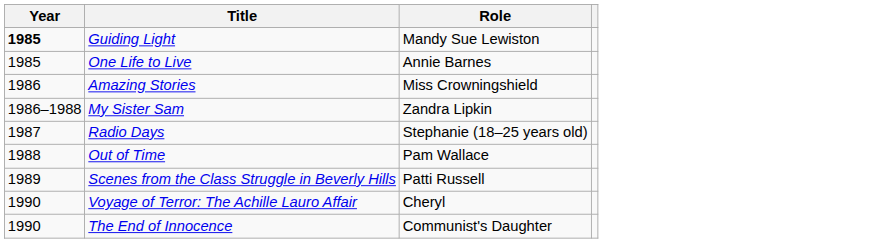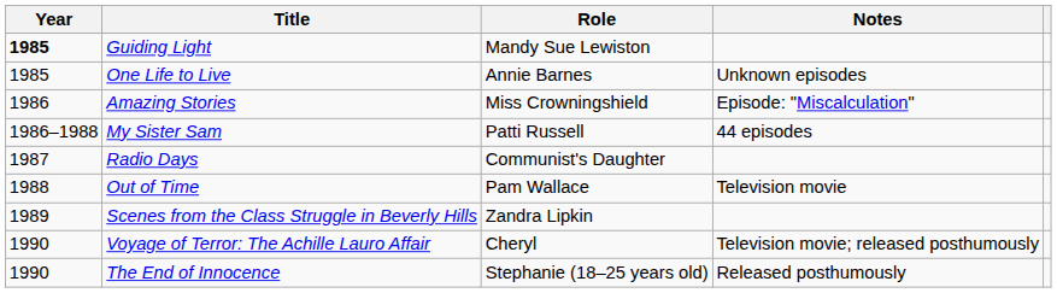+ column: Notes | Unknown episodes | Episode: "Miscalculation" | 44 episodes | Television movie | Television movie; released posthumously | Released posthumously
My Sister Sam | Role: Zandra Lipkin -> Patti Russell
Radio Days | Role: Stephanie (18–25 years old) -> Communist's Daughter
Scenes from the Class Struggle in Beverly Hills | Role: Patti Russell -> Zandra Lipkin
The End of Innocence | Role: Communist's Daughter -> Stephanie (18–25 years old)
